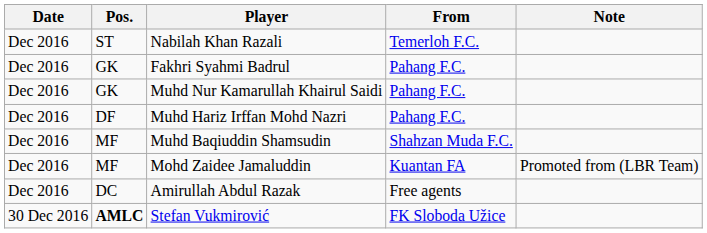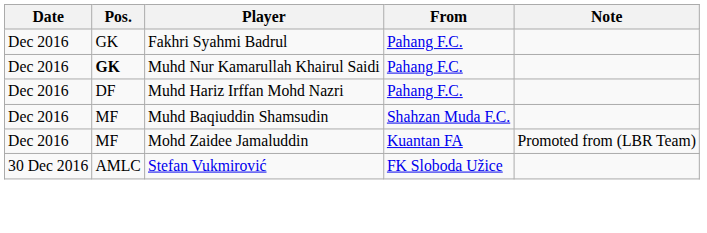- row: Dec 2016 | ST | Nabilah Khan Razali | Temerloh F.C.
Muhd Nur Kamarullah Khairul Saidi | Pos.: normal -> bold
- row: Dec 2016 | DC | Amirullah Abdul Razak | Free agents
Stefan Vukmirović | Pos.: bold -> normal
